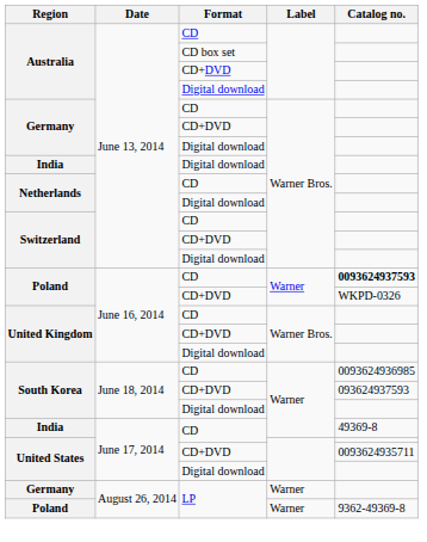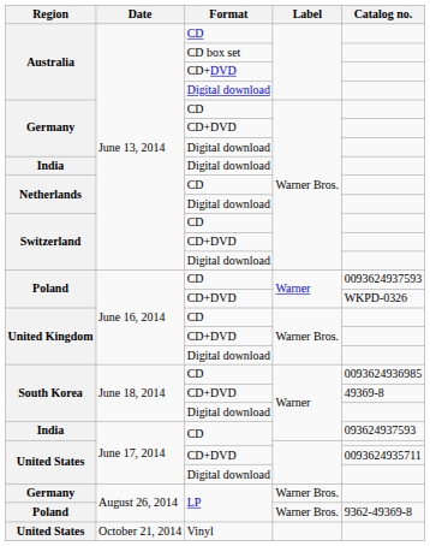Poland / CD | Catalog no.: bold -> normal
South Korea / CD+DVD | Catalog no.: 093624937593 -> 49369-8
India / CD | Catalog no.: 49369-8 -> 093624937593
Germany / LP | Label: Warner -> Warner Bros.
Poland / LP | Label: Warner -> Warner Bros.
+ row: United States | October 21, 2014 | Vinyl
